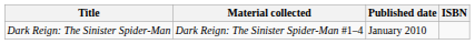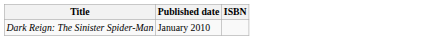- column: Material collected | Dark Reign: The Sinister Spider-Man #1–4
